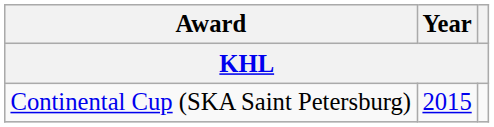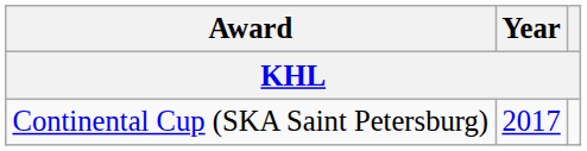Continental Cup (SKA Saint Petersburg) | Year: 2015 -> 2017
